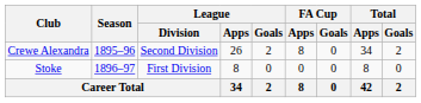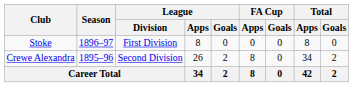rows swapped: Crewe Alexandra <-> Stoke
